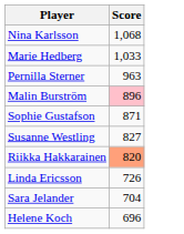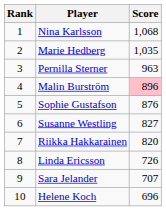+ column: Rank | 1 | 2 | 3 | 4 | 5 | 6 | 7 | 8 | 9 | 10
Marie Hedberg | Score: 1,033 -> 1,035
Sophie Gustafson | Score: 871 -> 876
Riikka Hakkarainen | Score: lightsalmon background -> no background
Sara Jelander | Score: 704 -> 707
